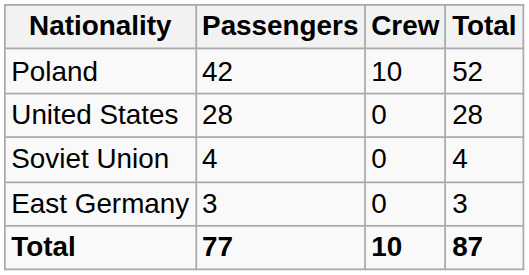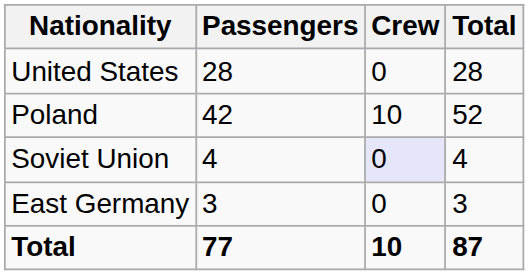rows swapped: Poland <-> United States
Soviet Union | Crew: no background -> lavender background
